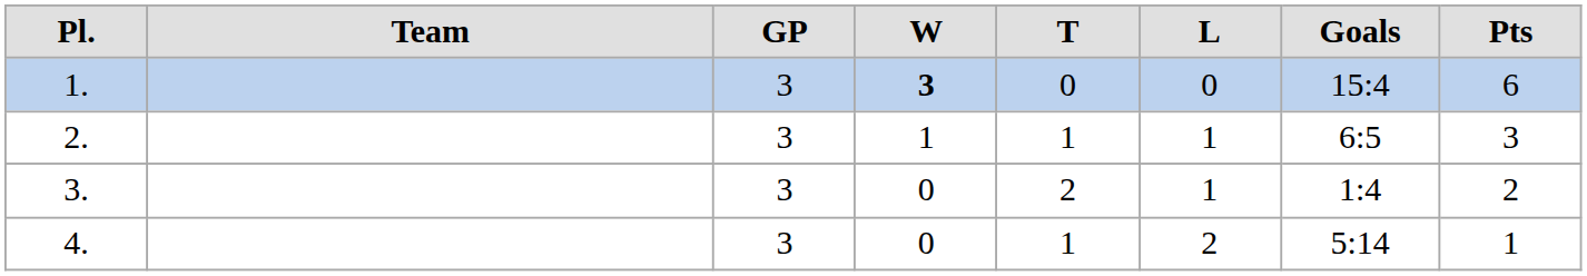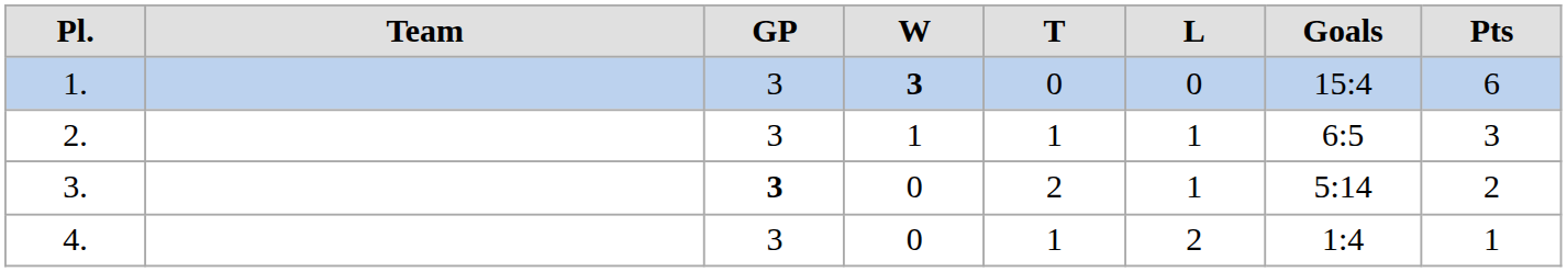3. | column 3: normal -> bold
3. | column 7: 1:4 -> 5:14
4. | column 7: 5:14 -> 1:4
